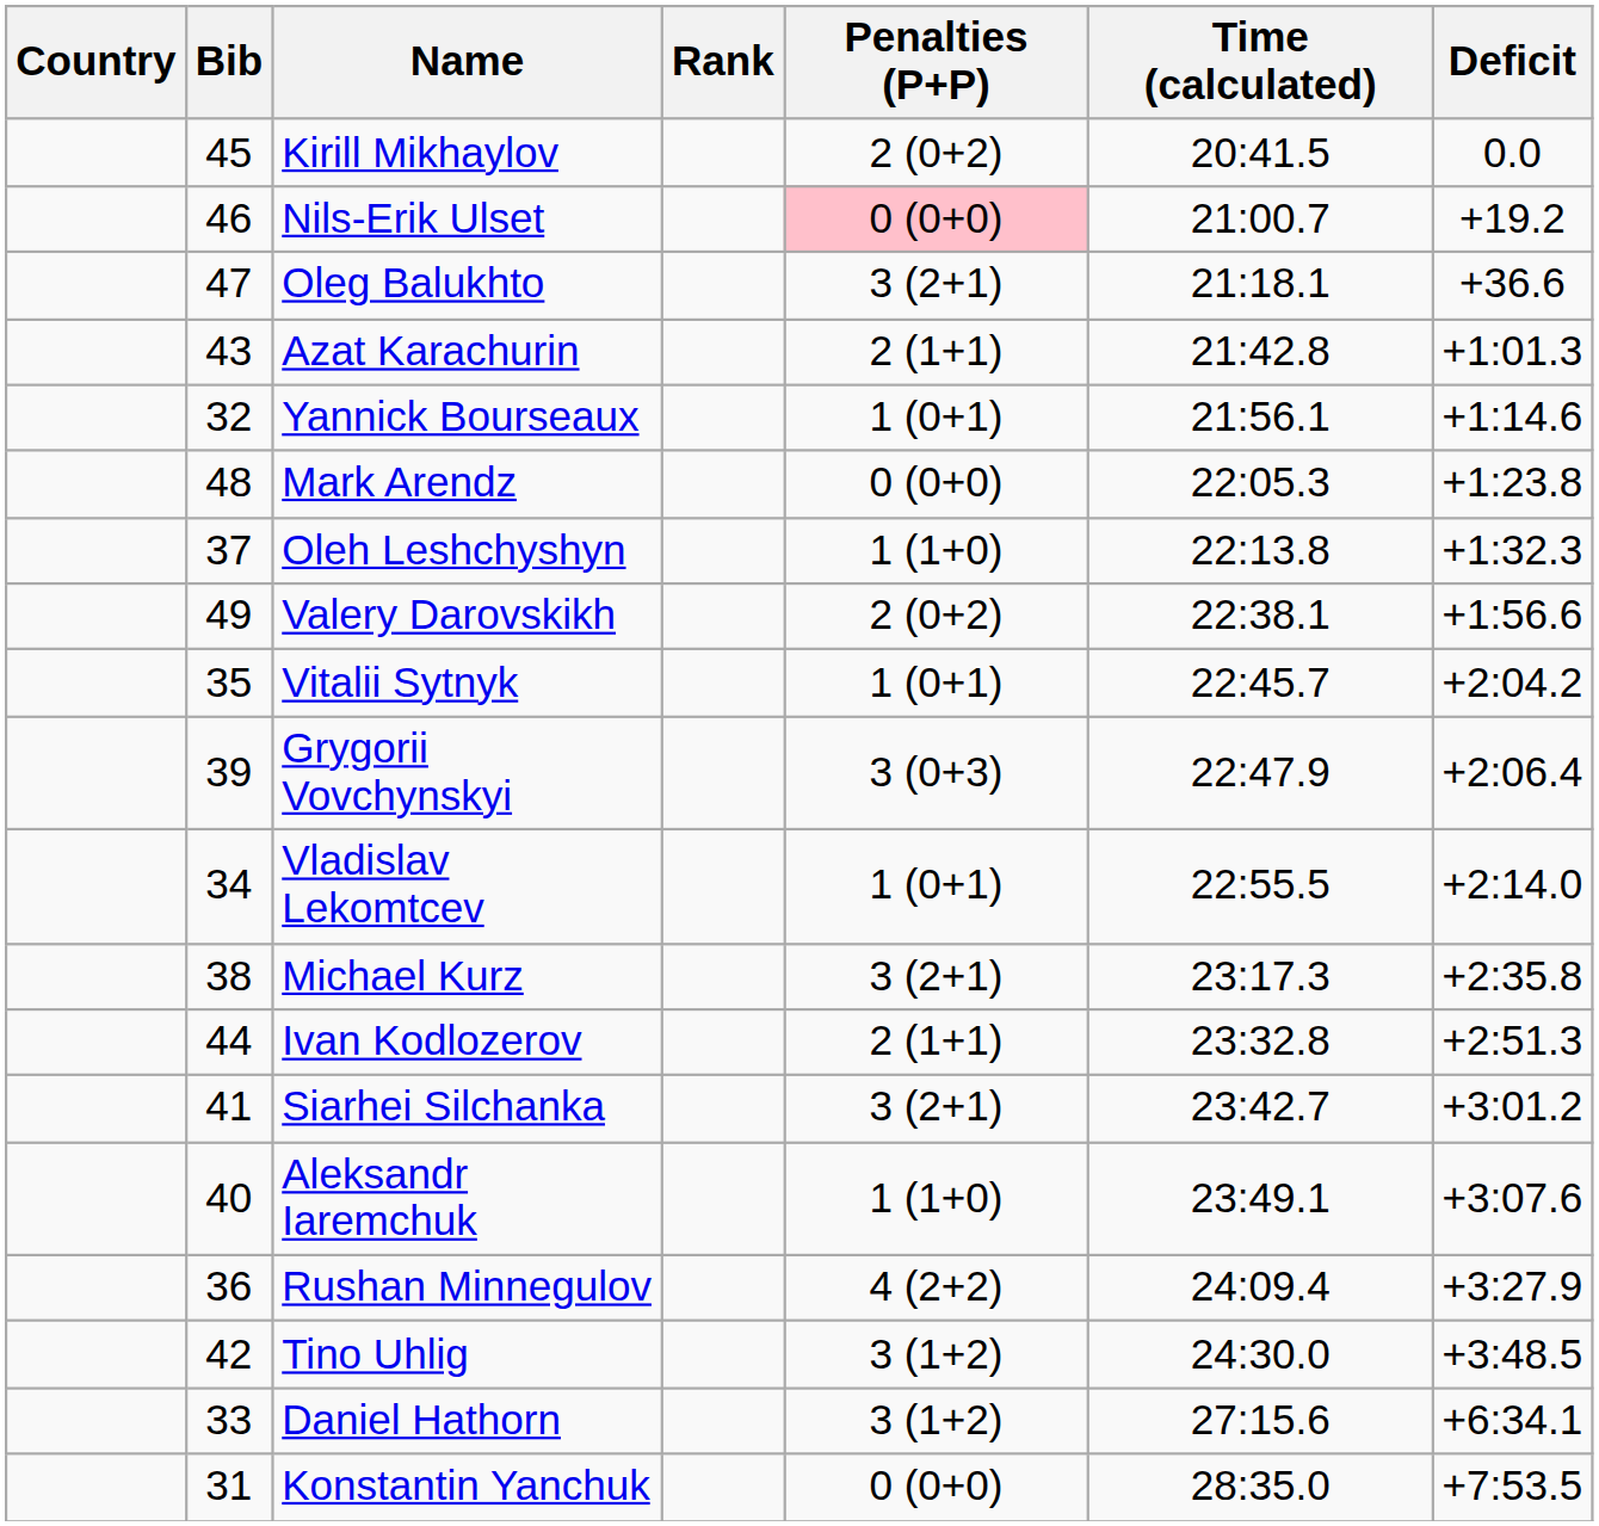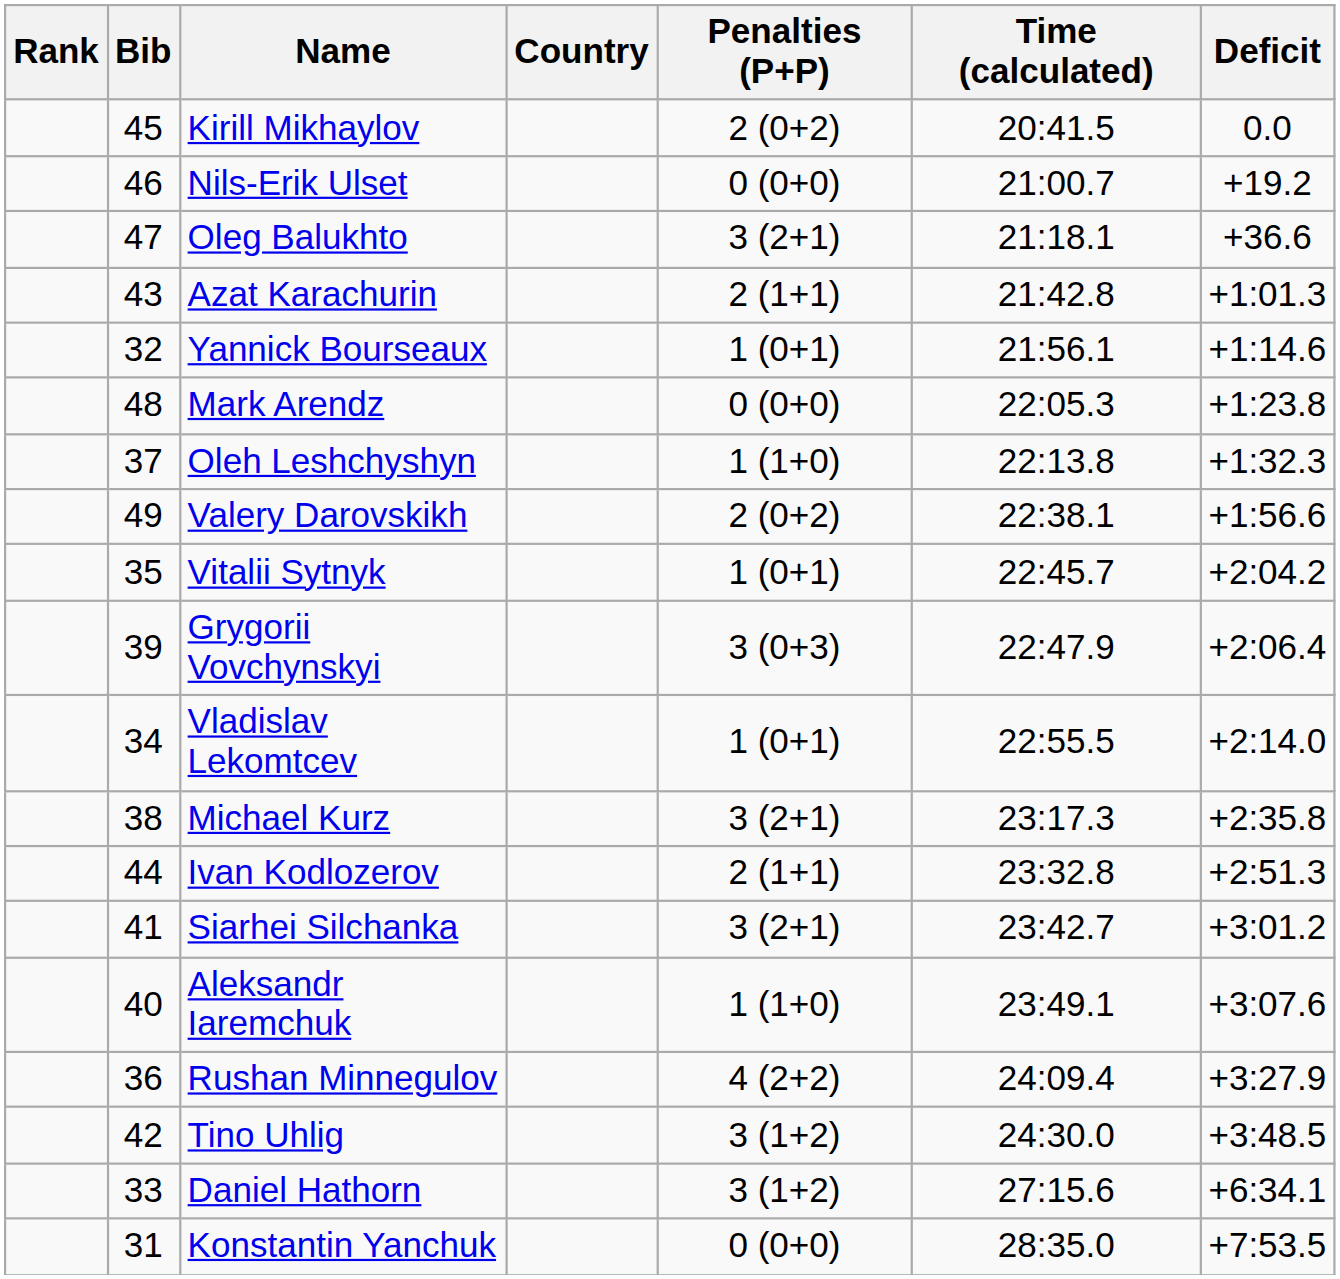columns swapped: Rank <-> Country
Nils-Erik Ulset | Penalties (P+P): pink background -> no background
